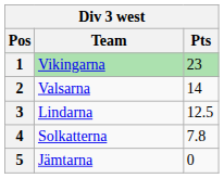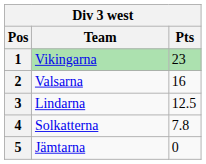2 | Pts: 14 -> 16
